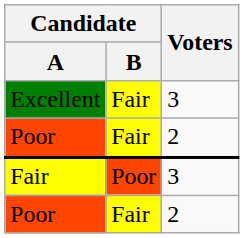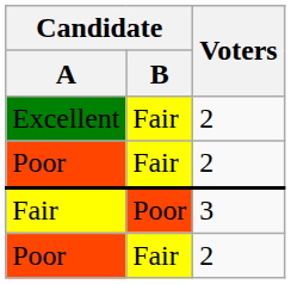Excellent | Voters: 3 -> 2
